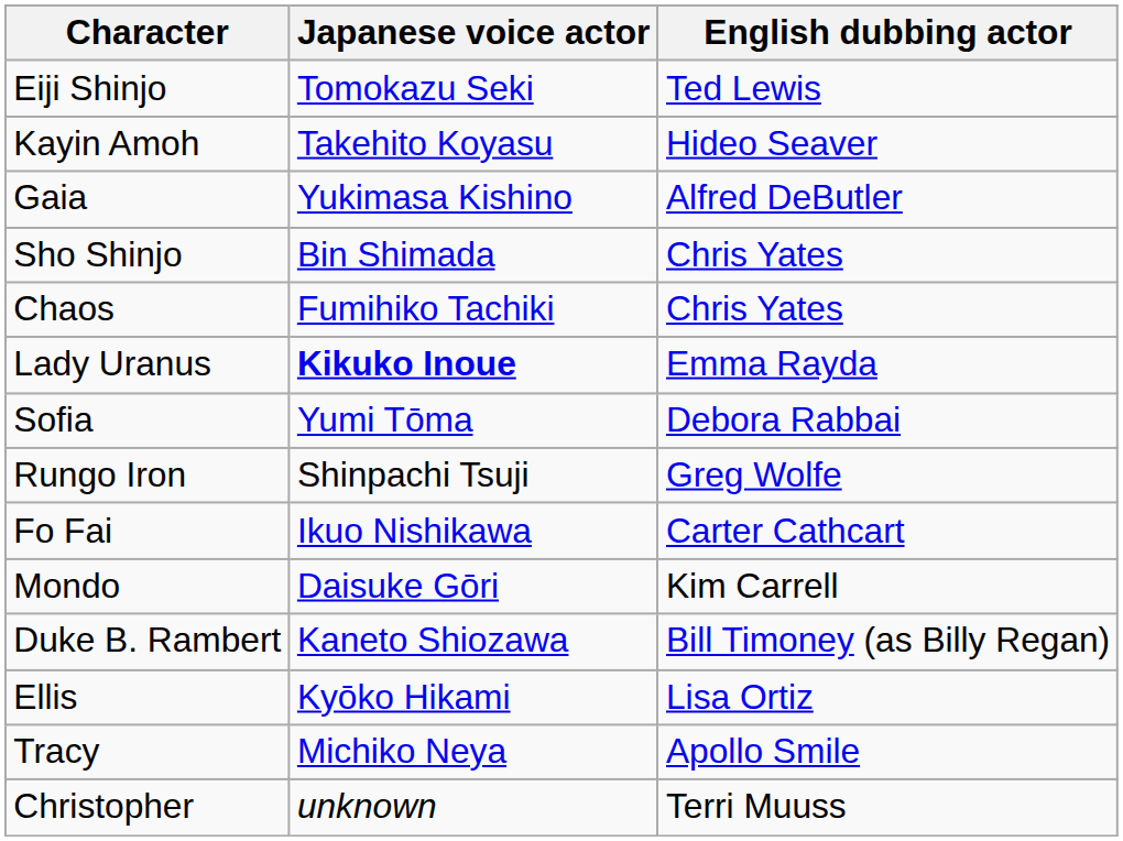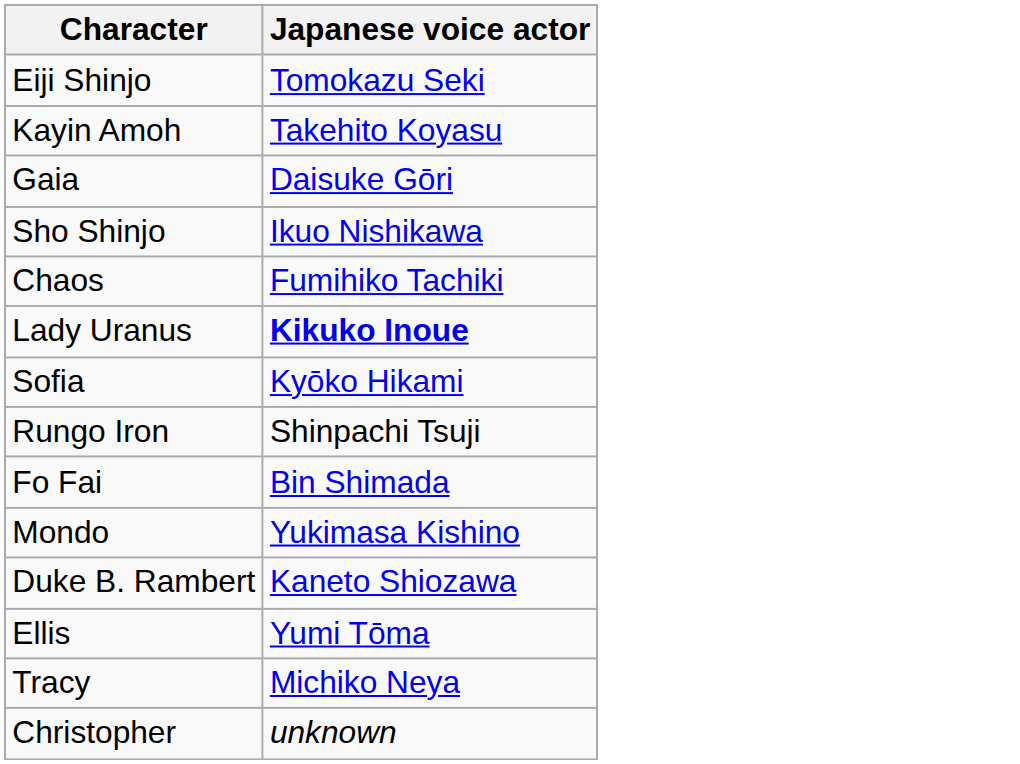- column: English dubbing actor | Ted Lewis | Hideo Seaver | Alfred DeButler | Chris Yates | Chris Yates | Emma Rayda | Debora Rabbai | Greg Wolfe | Carter Cathcart | Kim Carrell | Bill Timoney (as Billy Regan) | Lisa Ortiz | Apollo Smile | Terri Muuss
Gaia | Japanese voice actor: Yukimasa Kishino -> Daisuke Gōri
Sho Shinjo | Japanese voice actor: Bin Shimada -> Ikuo Nishikawa
Sofia | Japanese voice actor: Yumi Tōma -> Kyōko Hikami
Fo Fai | Japanese voice actor: Ikuo Nishikawa -> Bin Shimada
Mondo | Japanese voice actor: Daisuke Gōri -> Yukimasa Kishino
Ellis | Japanese voice actor: Kyōko Hikami -> Yumi Tōma
